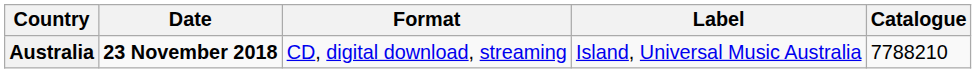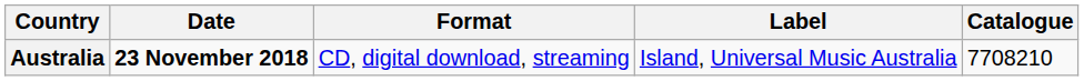Australia | Catalogue: 7788210 -> 7708210
